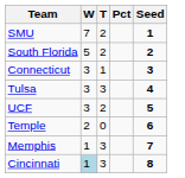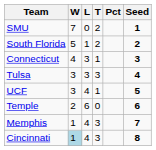+ column: L | 0 | 1 | 3 | 3 | 4 | 6 | 4 | 4
Connecticut | W: 3 -> 4
UCF | T: 2 -> 1
